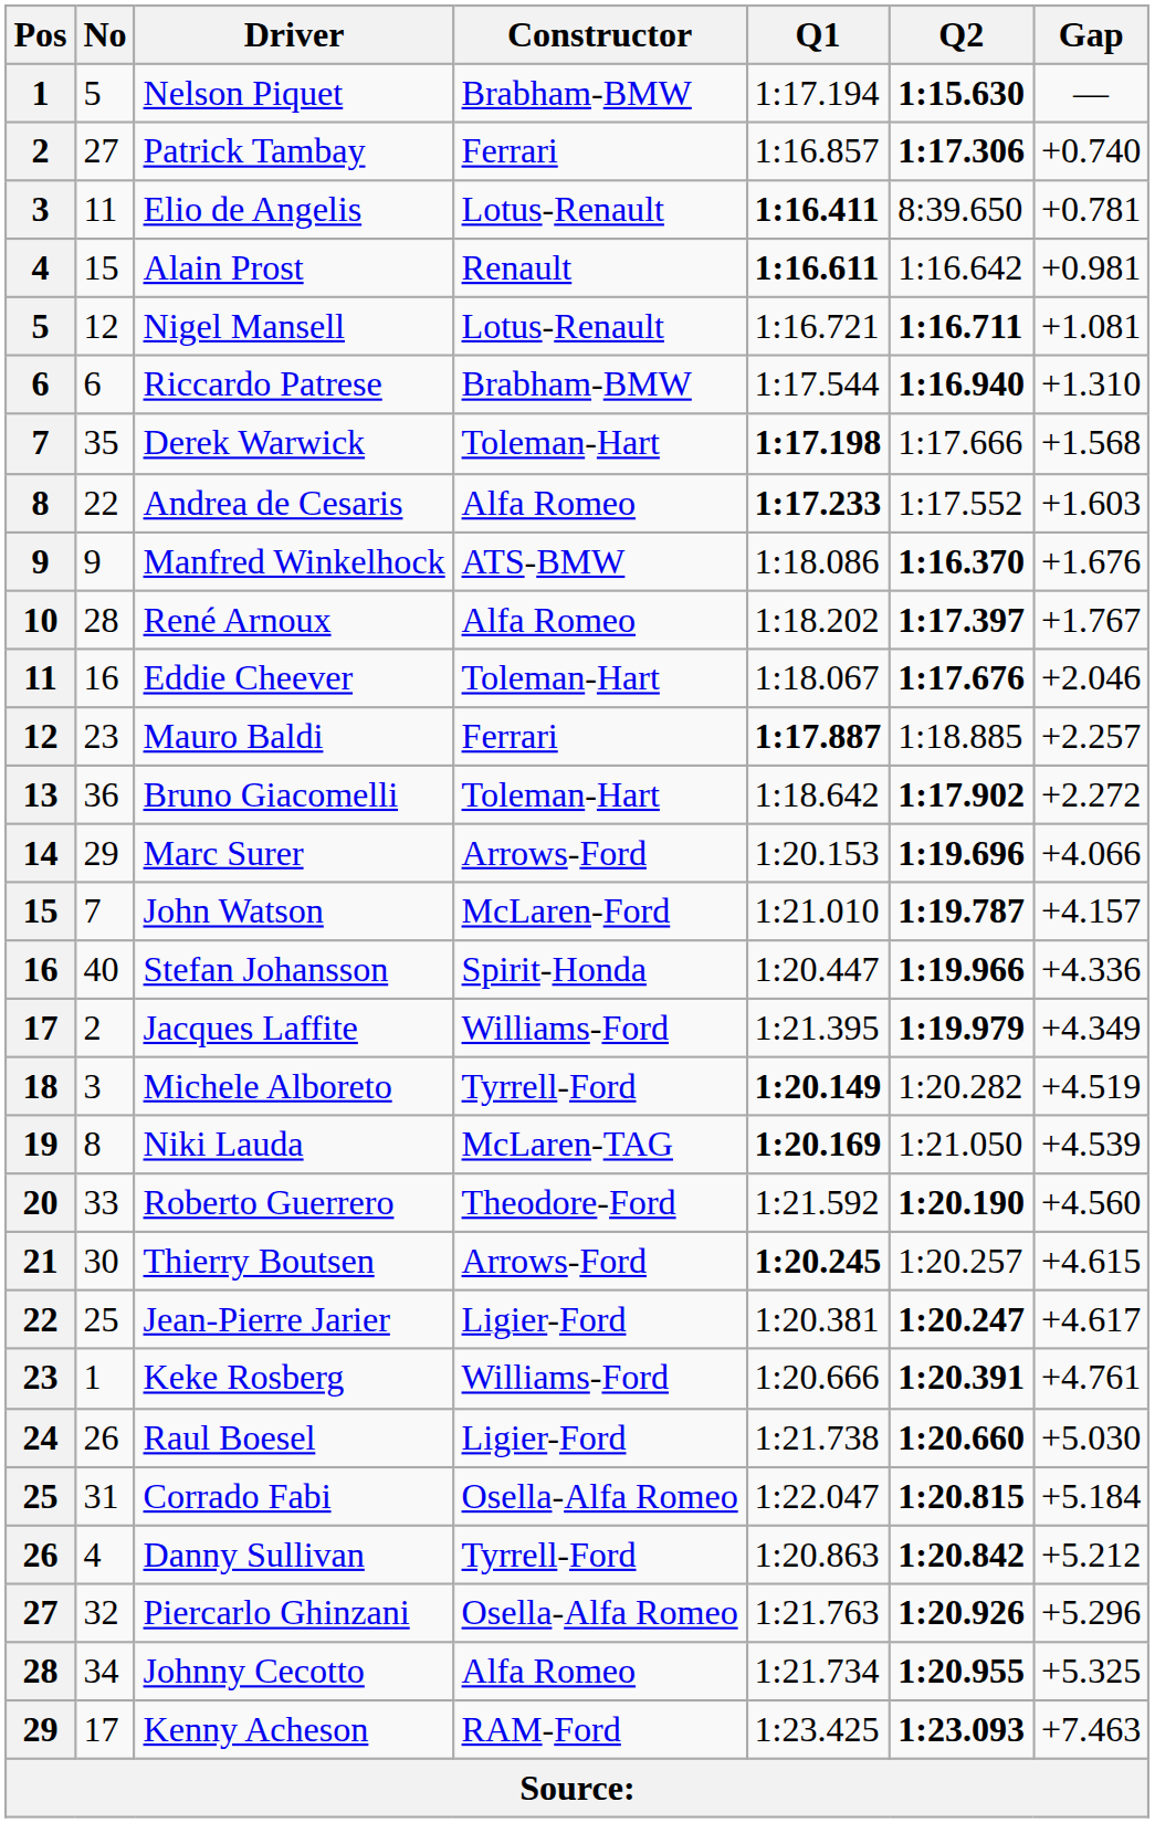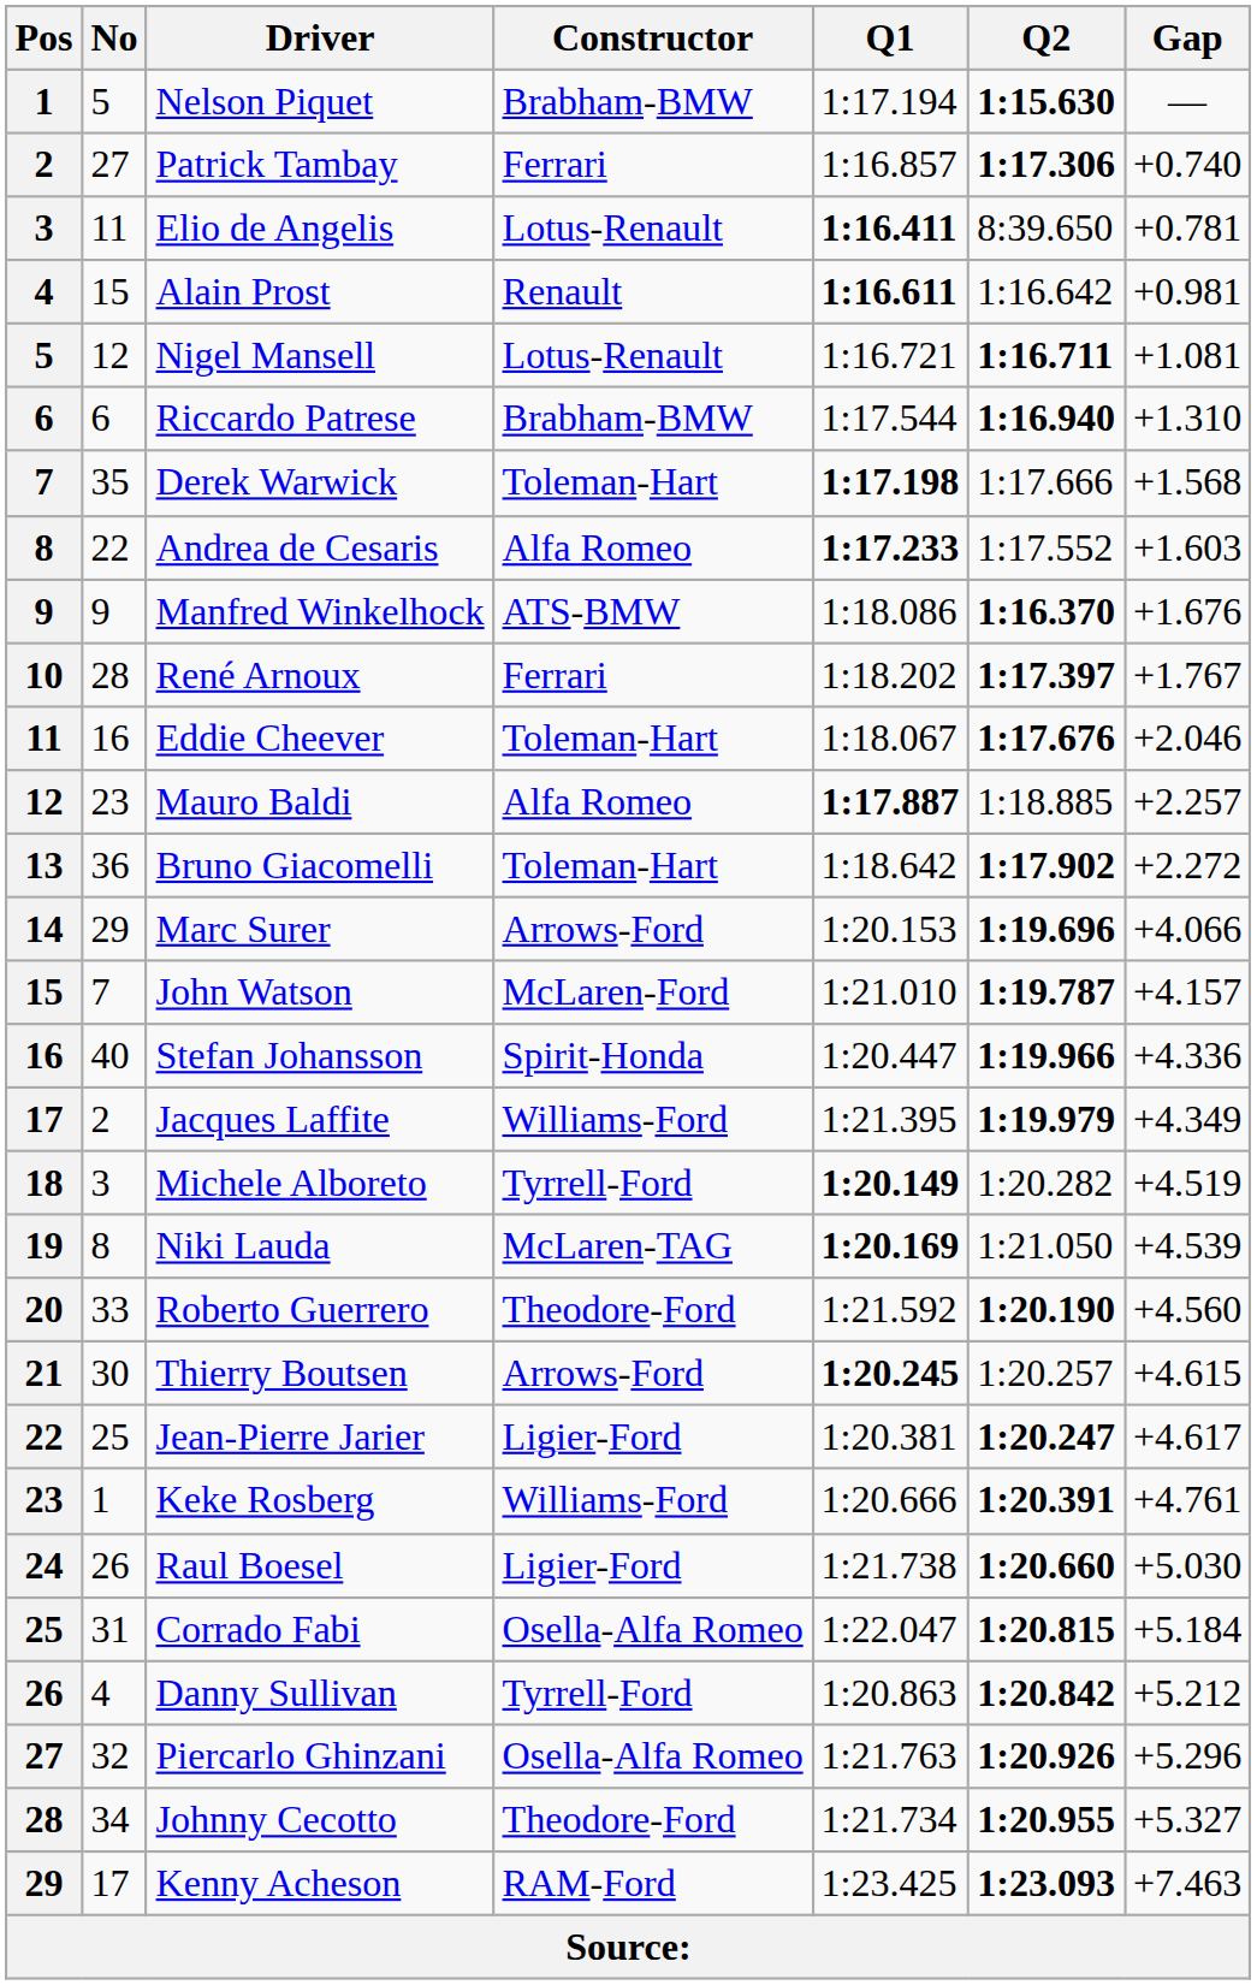René Arnoux | Constructor: Alfa Romeo -> Ferrari
Mauro Baldi | Constructor: Ferrari -> Alfa Romeo
Johnny Cecotto | Constructor: Alfa Romeo -> Theodore-Ford
Johnny Cecotto | Gap: +5.325 -> +5.327
